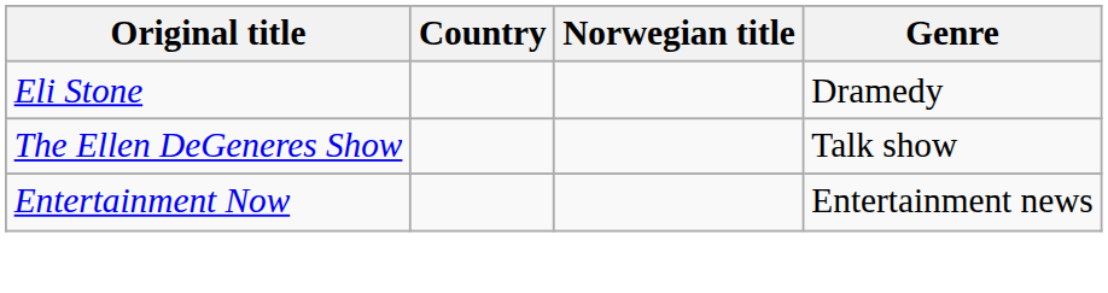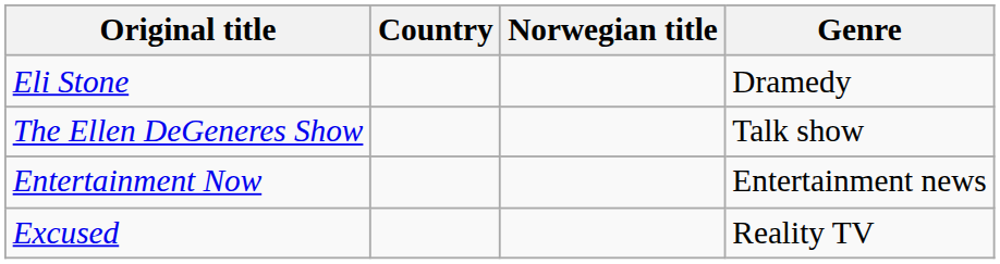+ row: Excused | Reality TV
